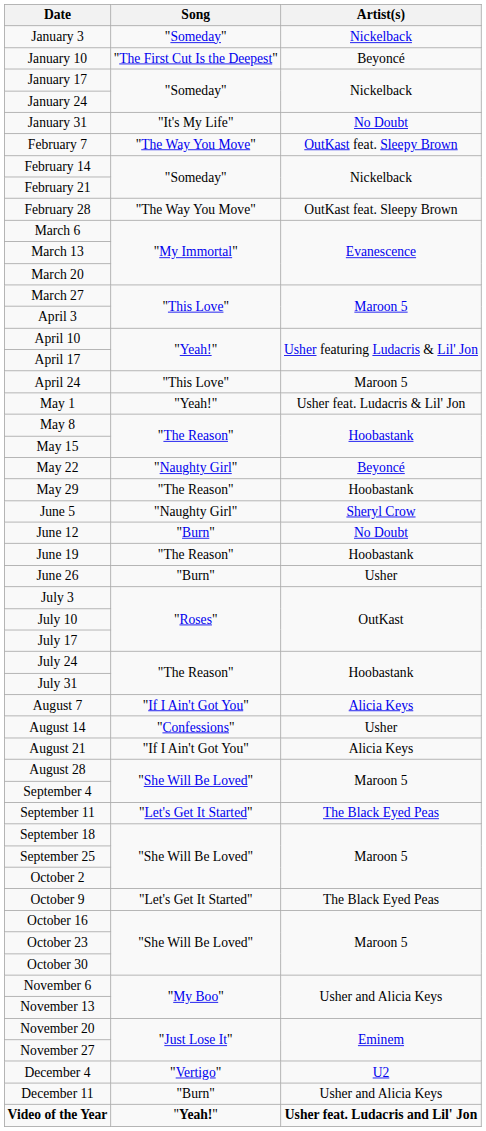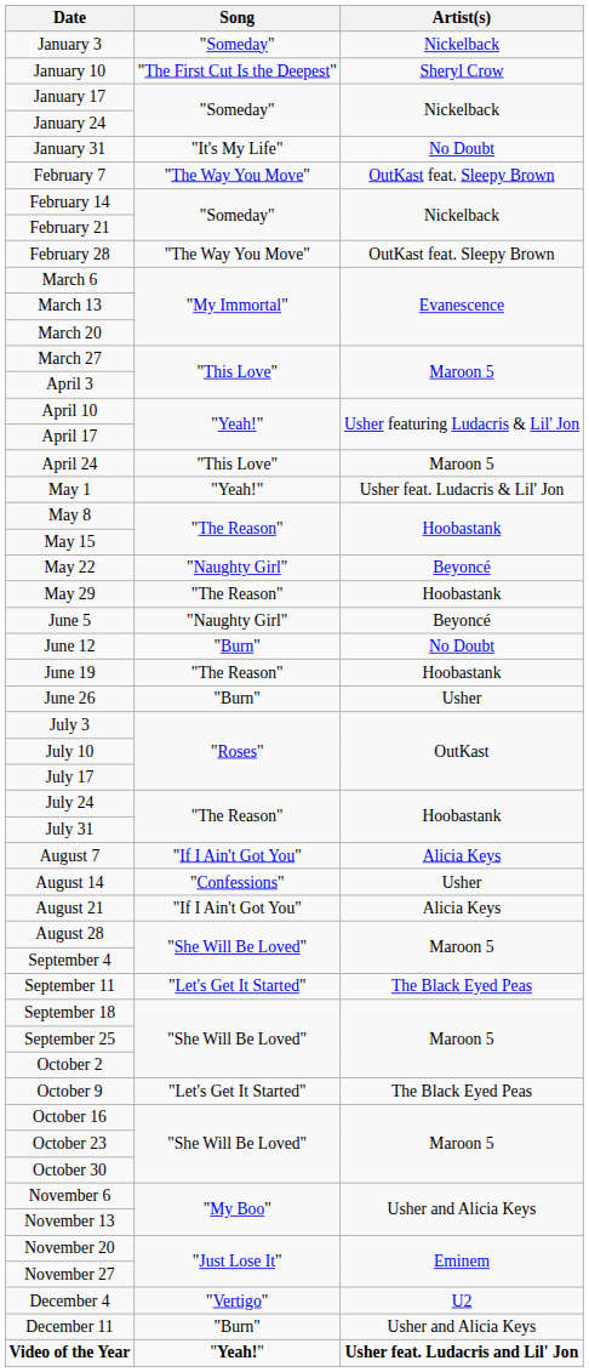January 10 | Artist(s): Beyoncé -> Sheryl Crow
June 5 | Artist(s): Sheryl Crow -> Beyoncé
